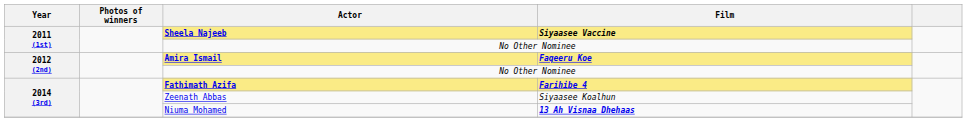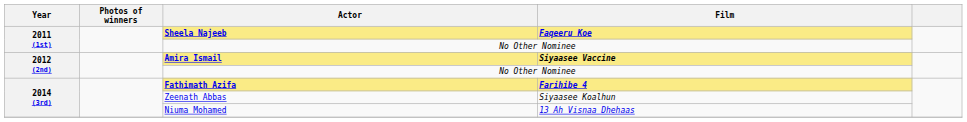Sheela Najeeb | Film: Siyaasee Vaccine -> Faqeeru Koe
Amira Ismail | Film: Faqeeru Koe -> Siyaasee Vaccine
Niuma Mohamed | Film: bold -> normal
